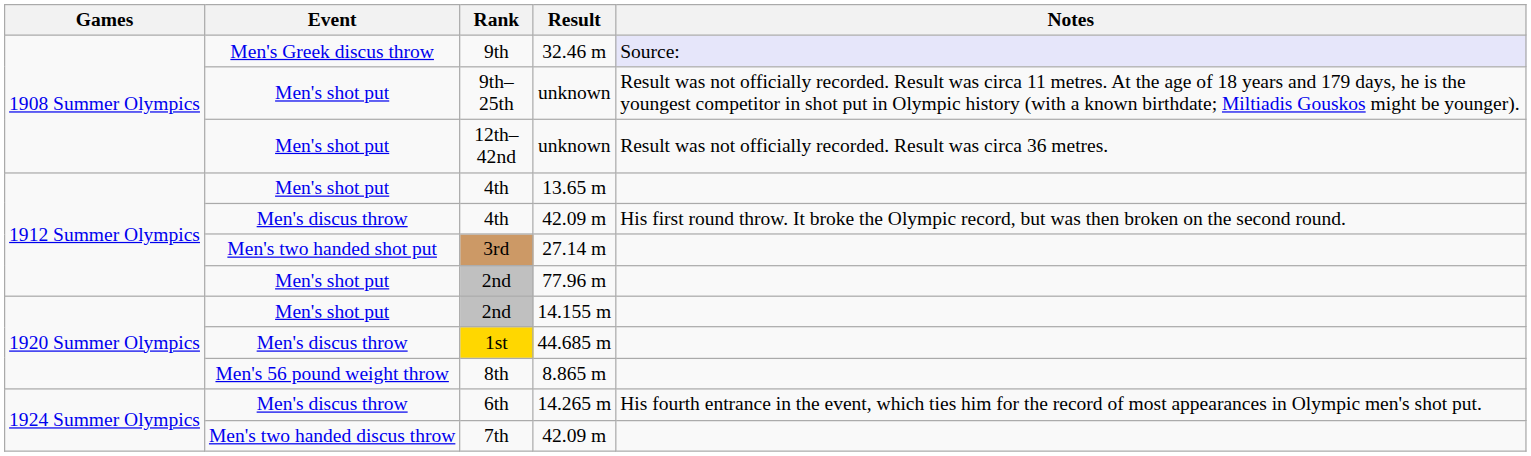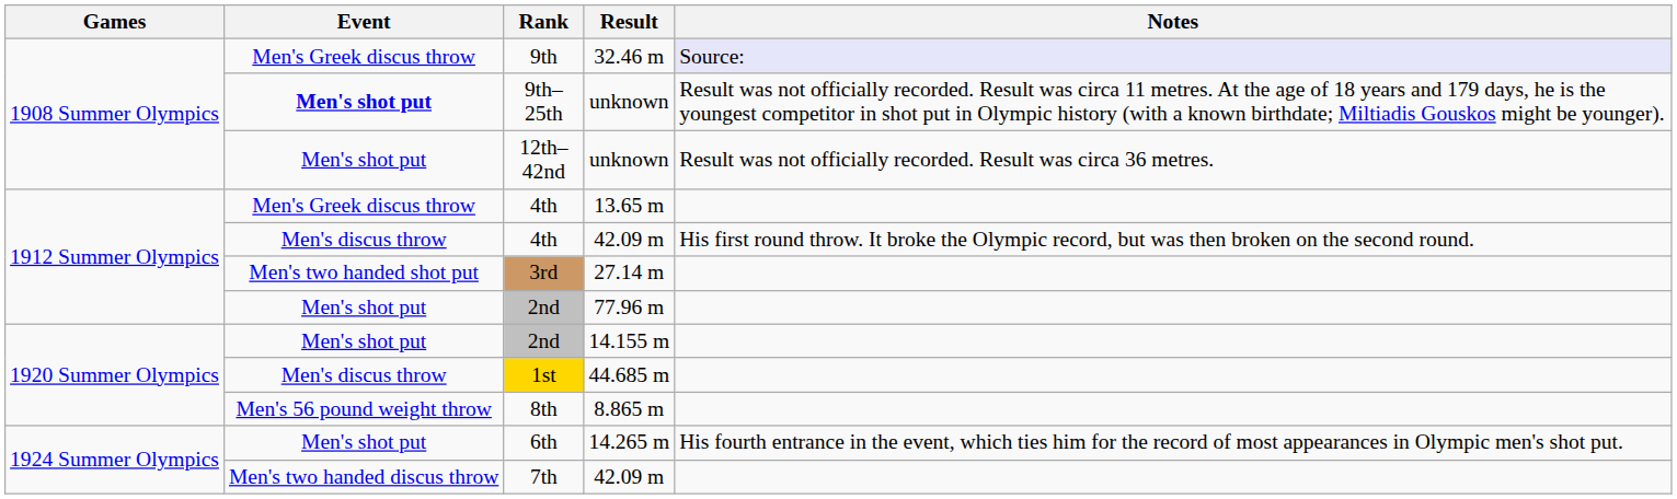9th–25th | Event: normal -> bold
4th / 13.65 m | Event: Men's shot put -> Men's Greek discus throw
6th | Event: Men's discus throw -> Men's shot put
